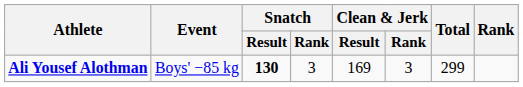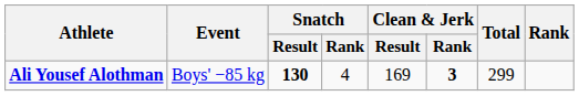Ali Yousef Alothman | Snatch / Rank: 3 -> 4
Ali Yousef Alothman | Clean & Jerk / Rank: normal -> bold
